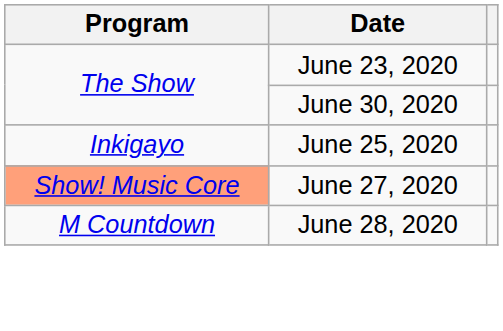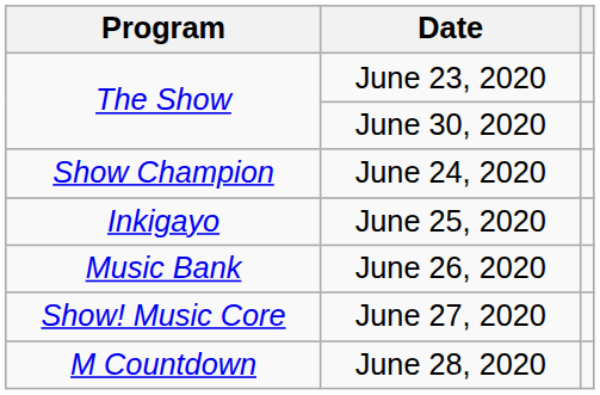+ row: Show Champion | June 24, 2020
+ row: Music Bank | June 26, 2020
June 27, 2020 | Program: lightsalmon background -> no background
